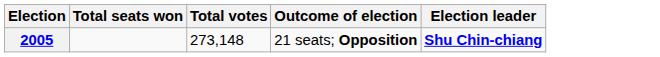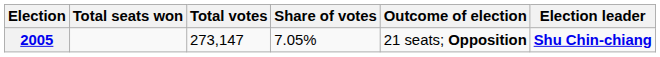+ column: Share of votes | 7.05%
2005 | Total votes: 273,148 -> 273,147
